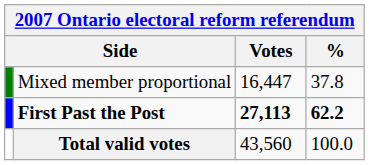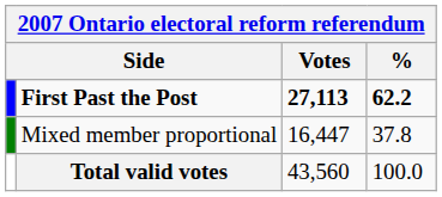rows swapped: First Past the Post <-> Mixed member proportional
